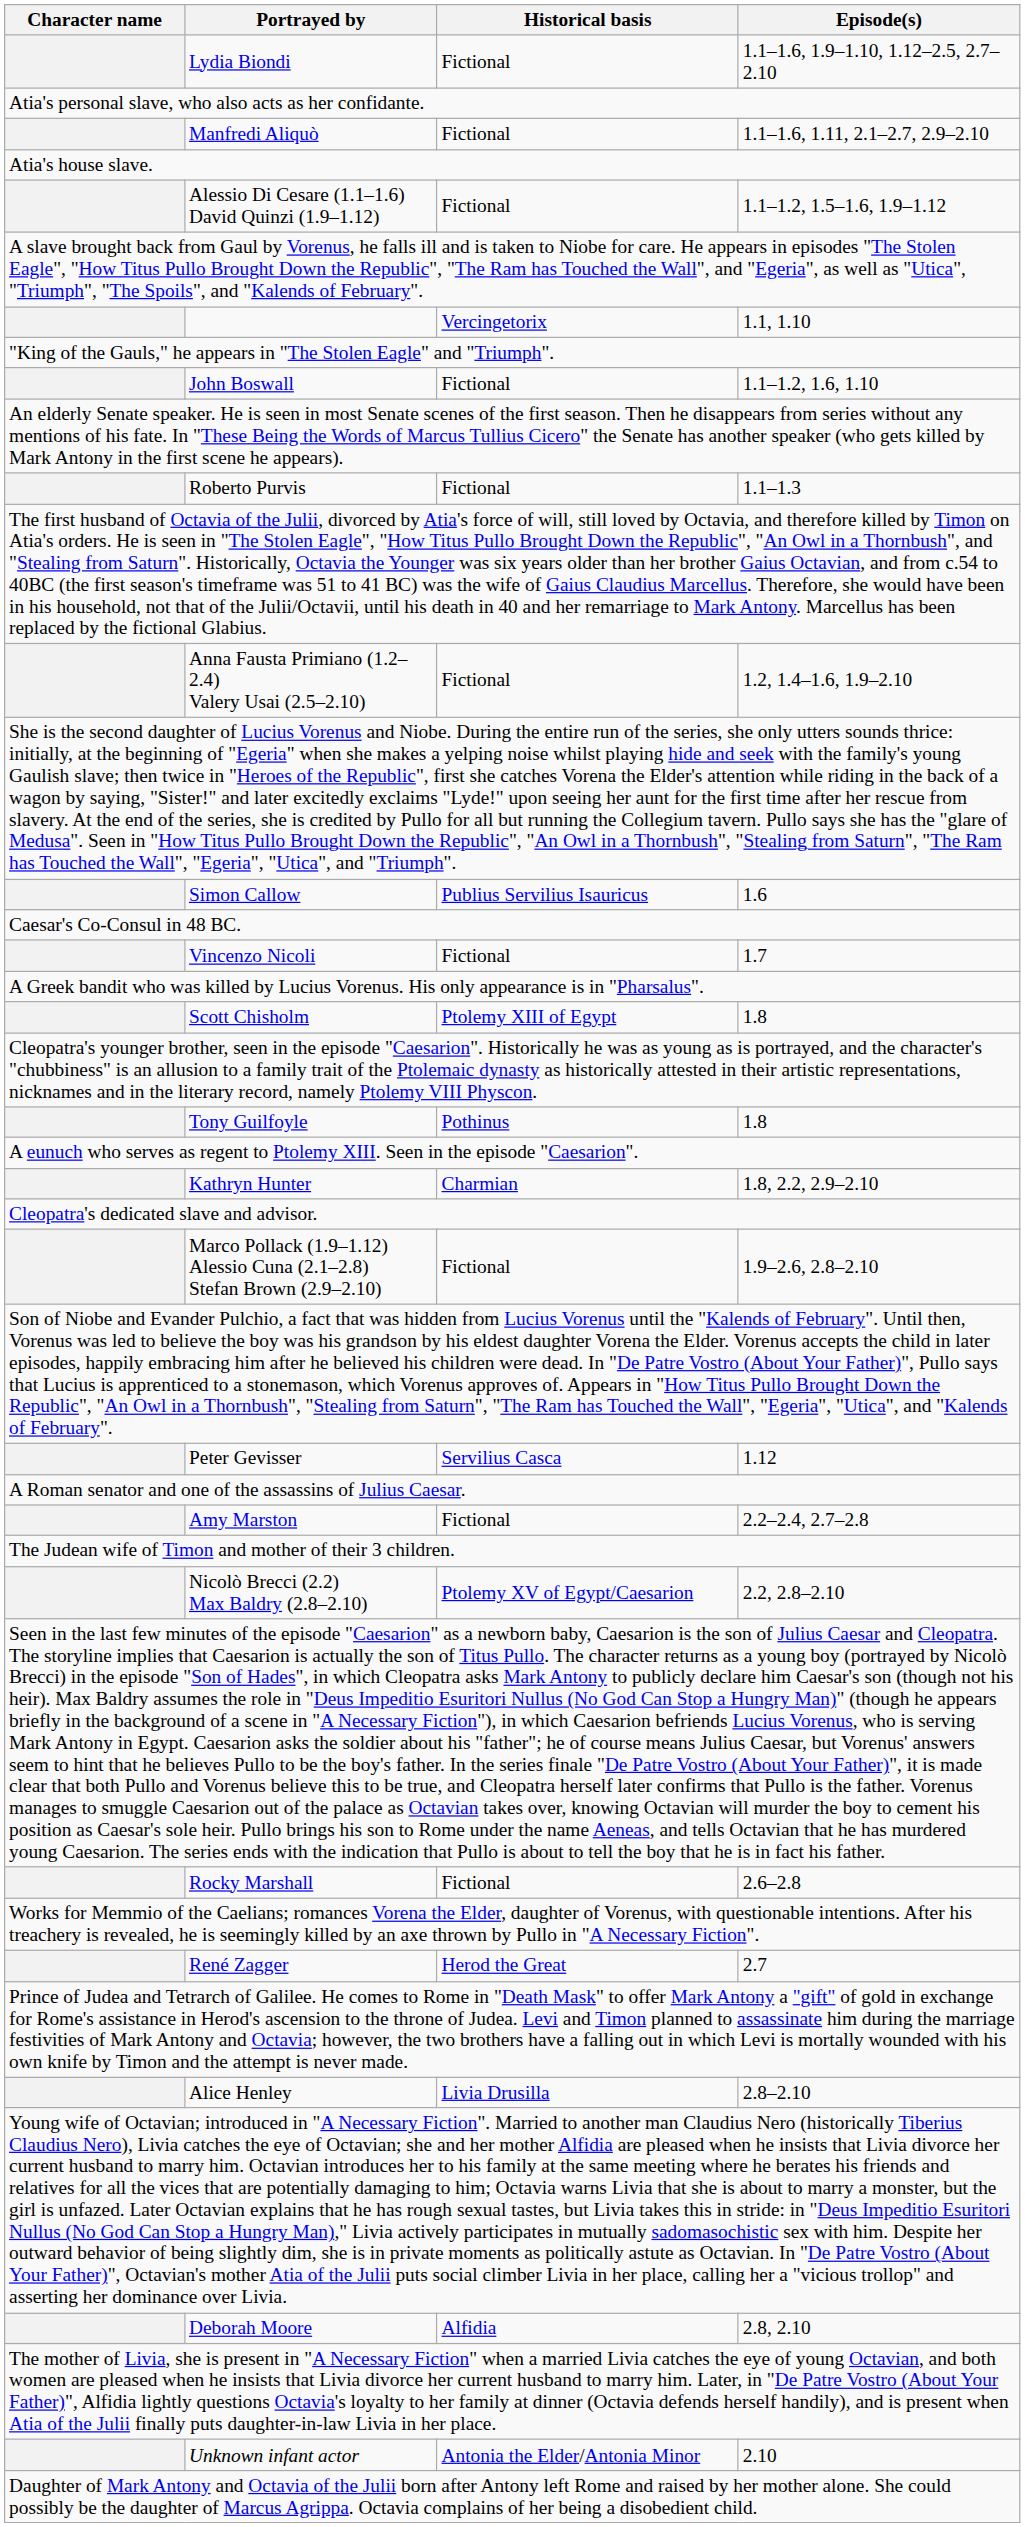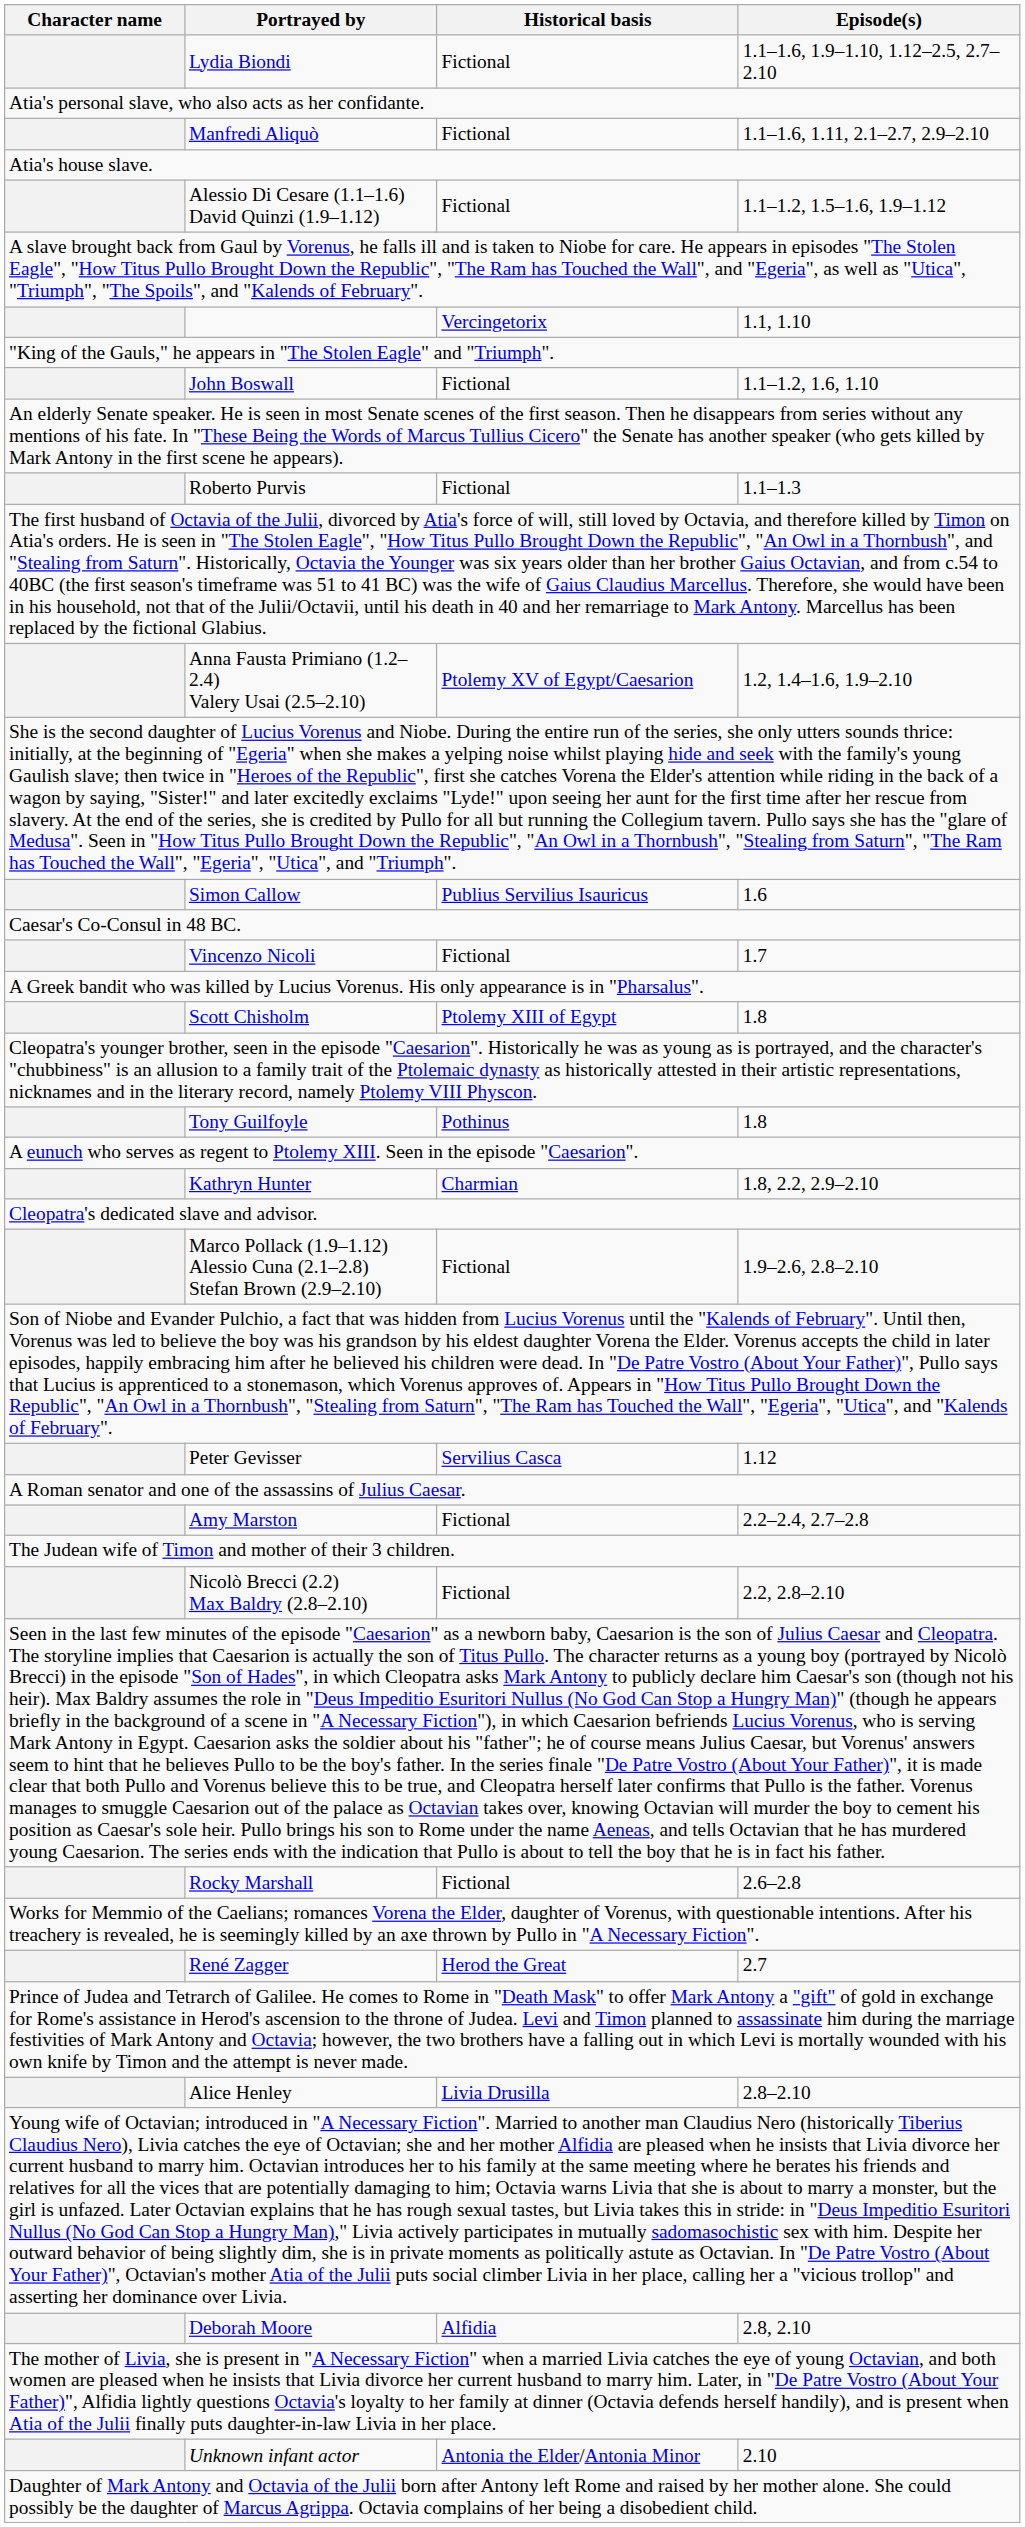Anna Fausta Primiano (1.2–2.4) Valery Usai (2.5–2.10) | Historical basis: Fictional -> Ptolemy XV of Egypt/Caesarion
Nicolò Brecci (2.2) Max Baldry (2.8–2.10) | Historical basis: Ptolemy XV of Egypt/Caesarion -> Fictional
